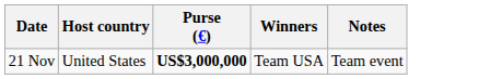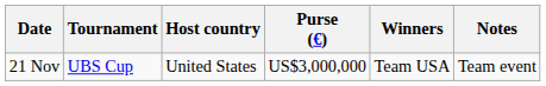+ column: Tournament | UBS Cup
21 Nov | Purse (€): bold -> normal
